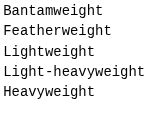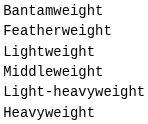+ row: Middleweight
